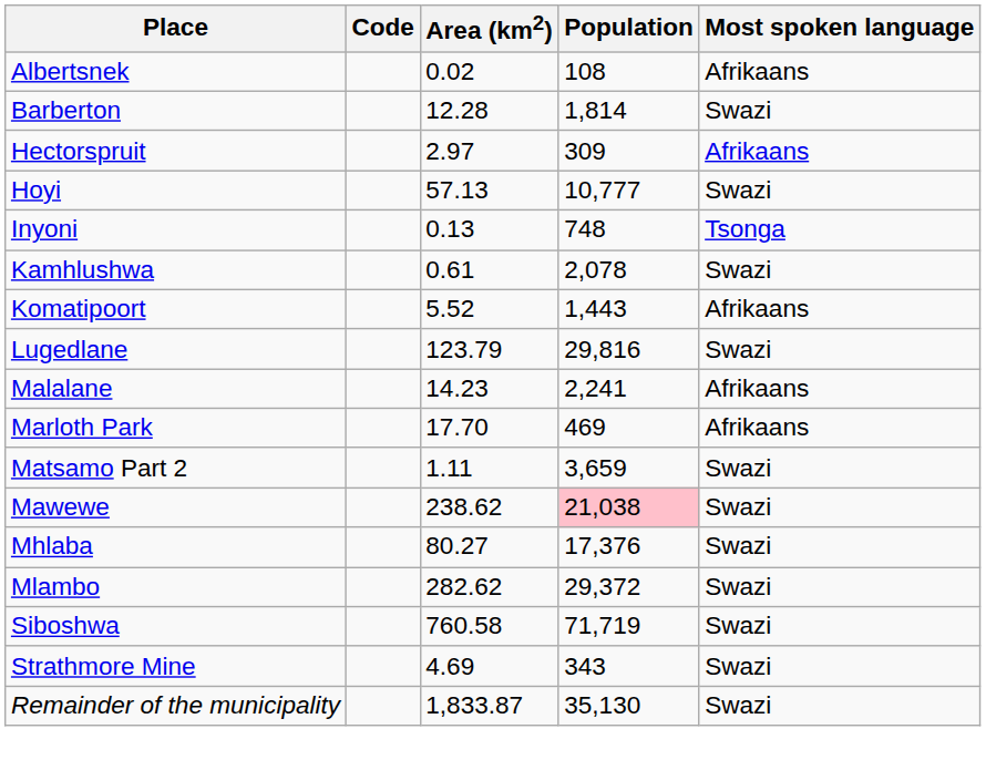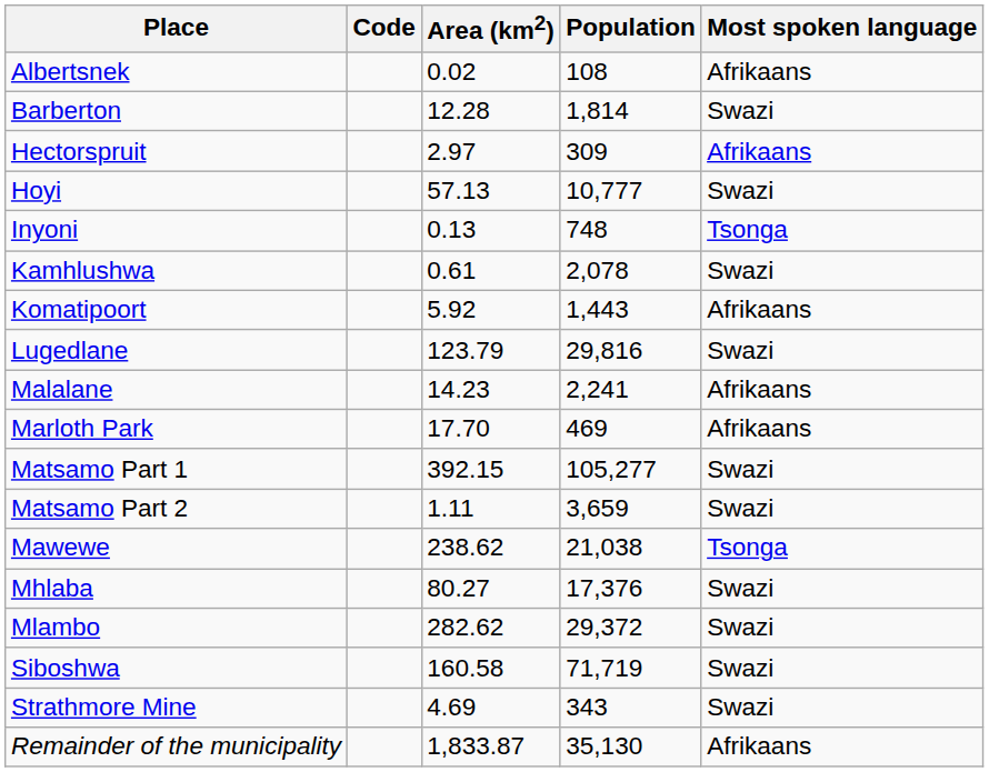Komatipoort | Area (km2): 5.52 -> 5.92
+ row: Matsamo Part 1 | 392.15 | 105,277 | Swazi
Mawewe | Population: pink background -> no background
Mawewe | Most spoken language: Swazi -> Tsonga
Siboshwa | Area (km2): 760.58 -> 160.58
Remainder of the municipality | Most spoken language: Swazi -> Afrikaans
